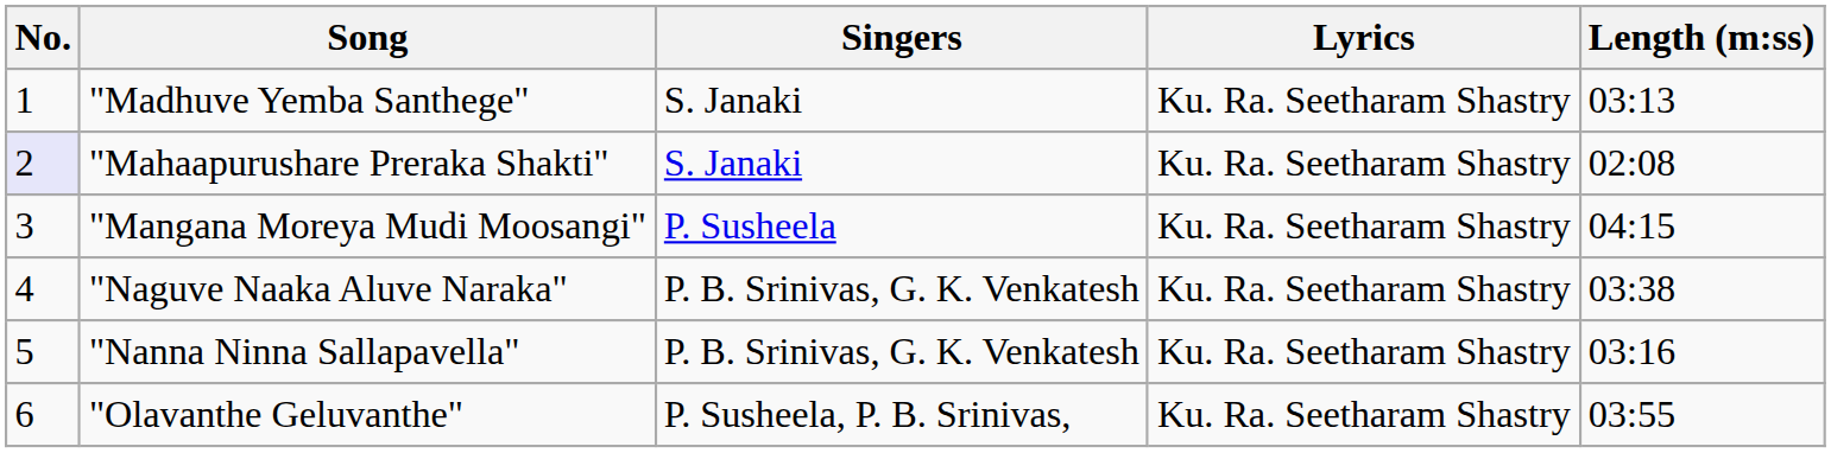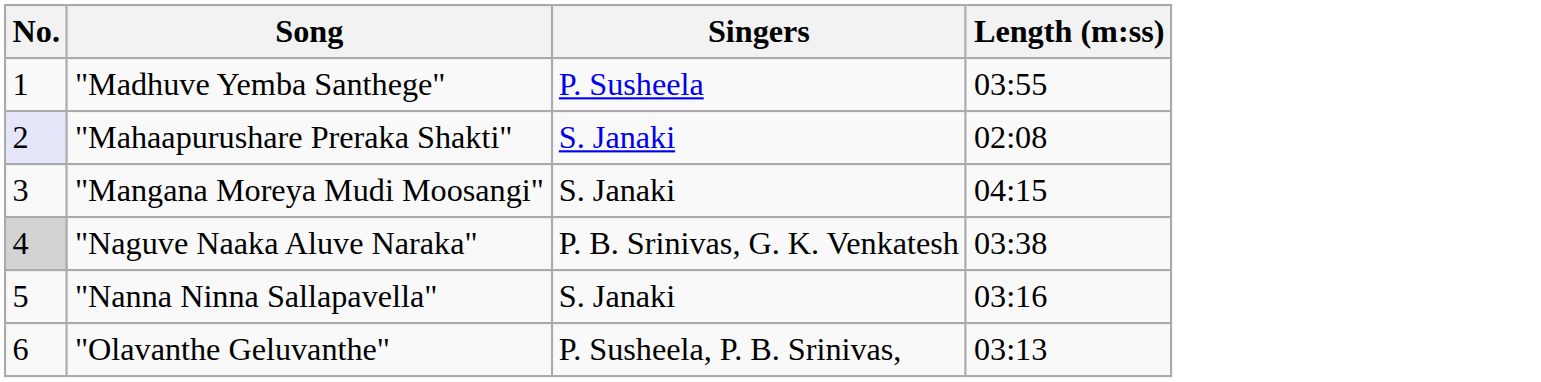- column: Lyrics | Ku. Ra. Seetharam Shastry | Ku. Ra. Seetharam Shastry | Ku. Ra. Seetharam Shastry | Ku. Ra. Seetharam Shastry | Ku. Ra. Seetharam Shastry | Ku. Ra. Seetharam Shastry
"Madhuve Yemba Santhege" | Singers: S. Janaki -> P. Susheela
"Madhuve Yemba Santhege" | Length (m:ss): 03:13 -> 03:55
"Mangana Moreya Mudi Moosangi" | Singers: P. Susheela -> S. Janaki
"Naguve Naaka Aluve Naraka" | No.: no background -> lightgrey background
"Nanna Ninna Sallapavella" | Singers: P. B. Srinivas, G. K. Venkatesh -> S. Janaki
"Olavanthe Geluvanthe" | Length (m:ss): 03:55 -> 03:13
